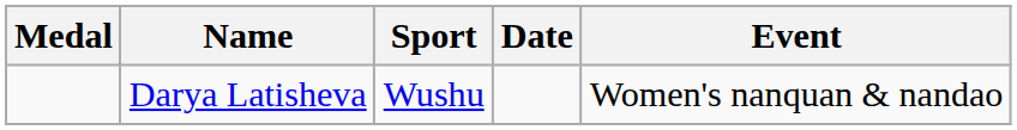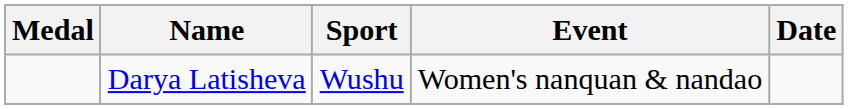columns swapped: Event <-> Date
